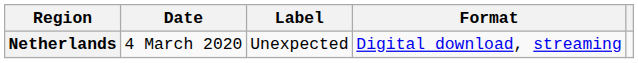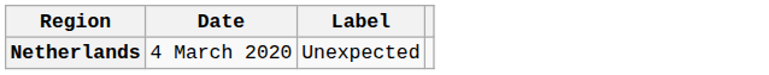- column: Format | Digital download, streaming
